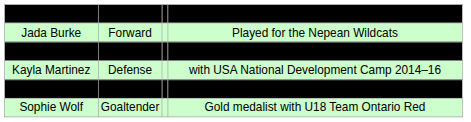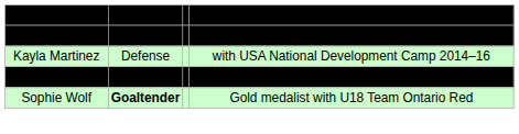- row: Jada Burke | Forward | Played for the Nepean Wildcats
Taylor Kirwan | column 4: Defender for Ottawa Lady Senators -> Represented Canada at the U18 World Championships
Maddison Stitt | column 4: Represented Canada at the U18 World Championships -> Defender for Ottawa Lady Senators
Sophie Wolf | column 2: normal -> bold
